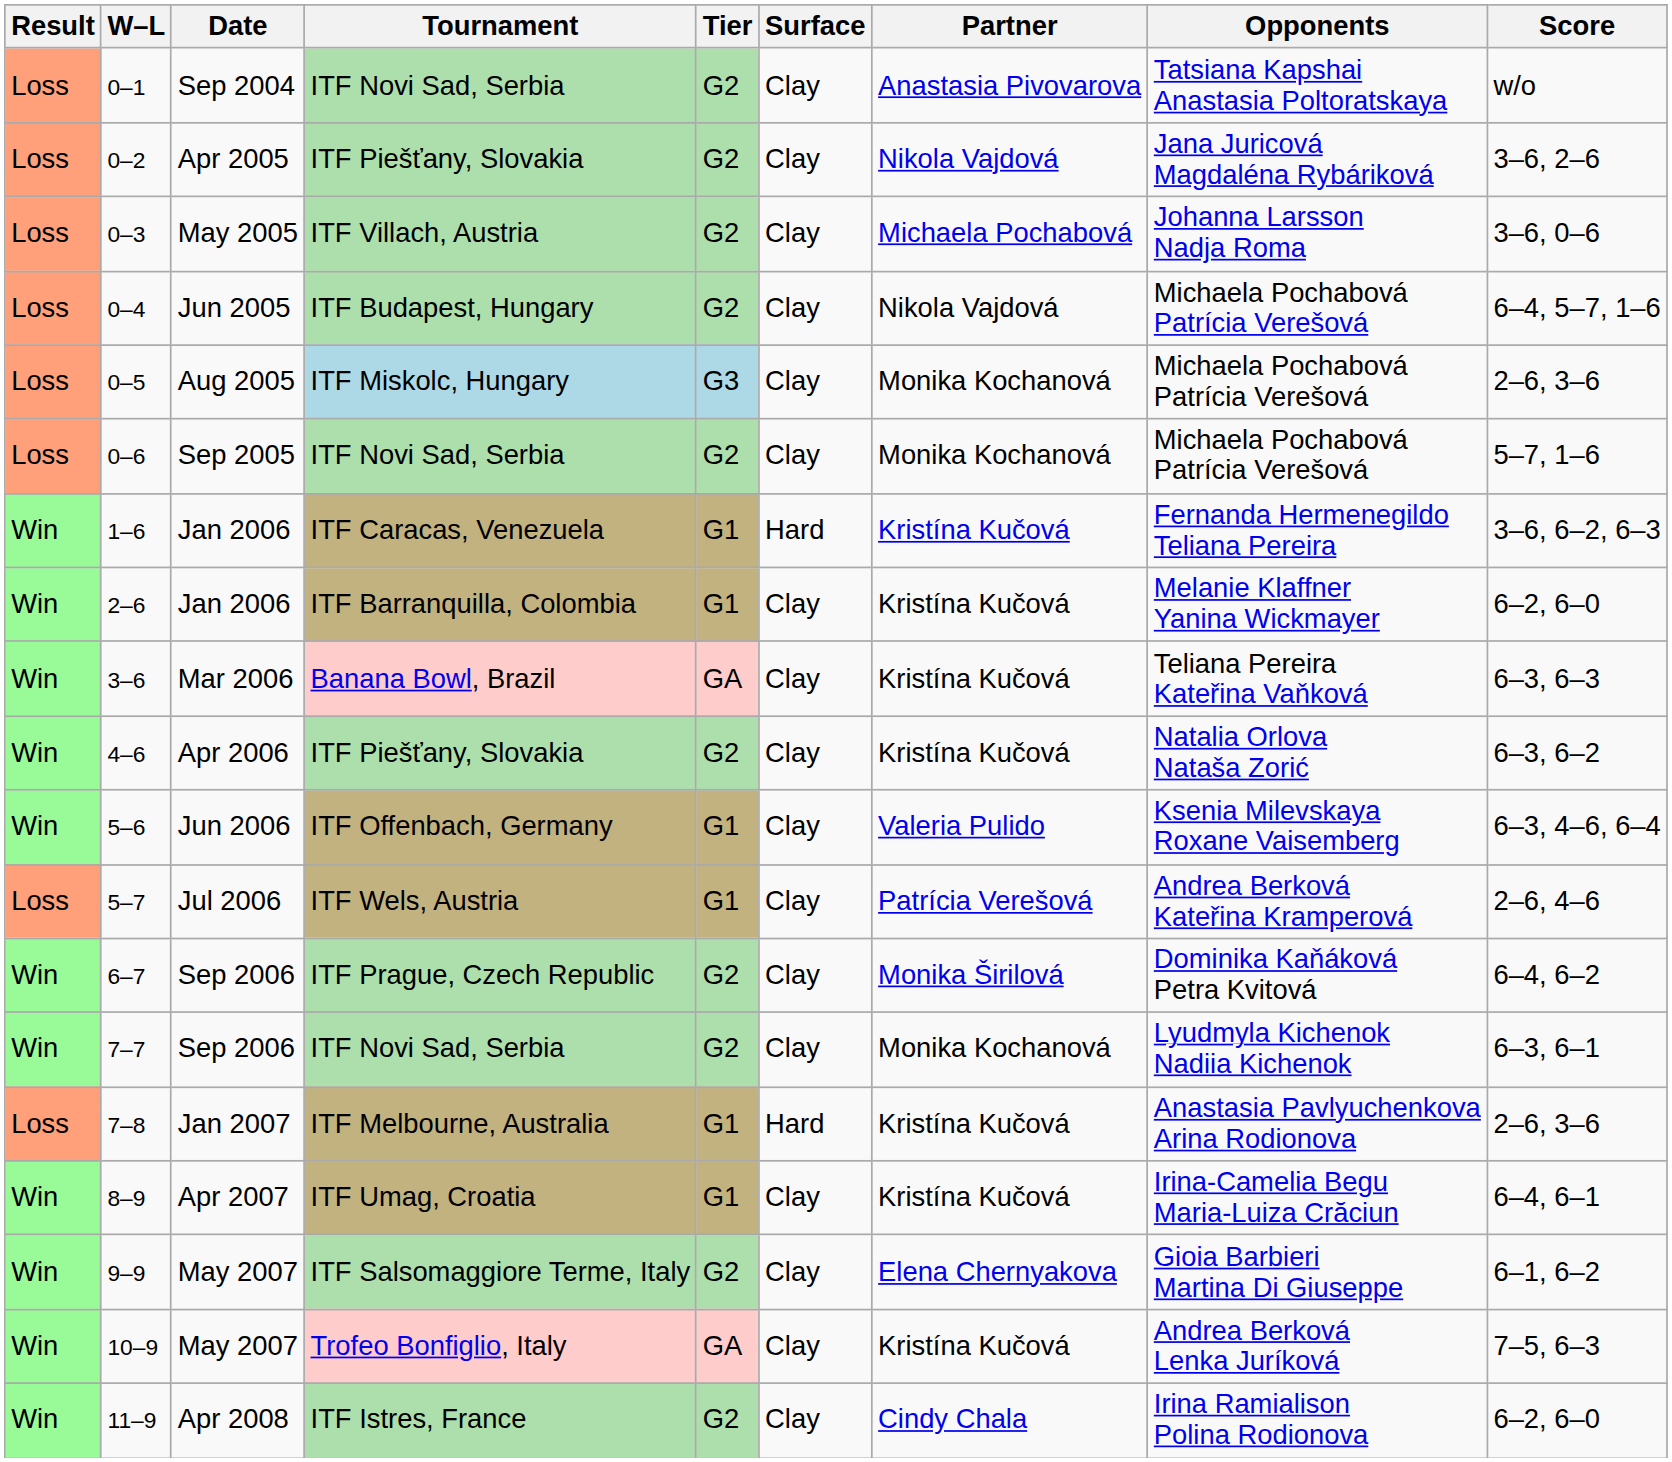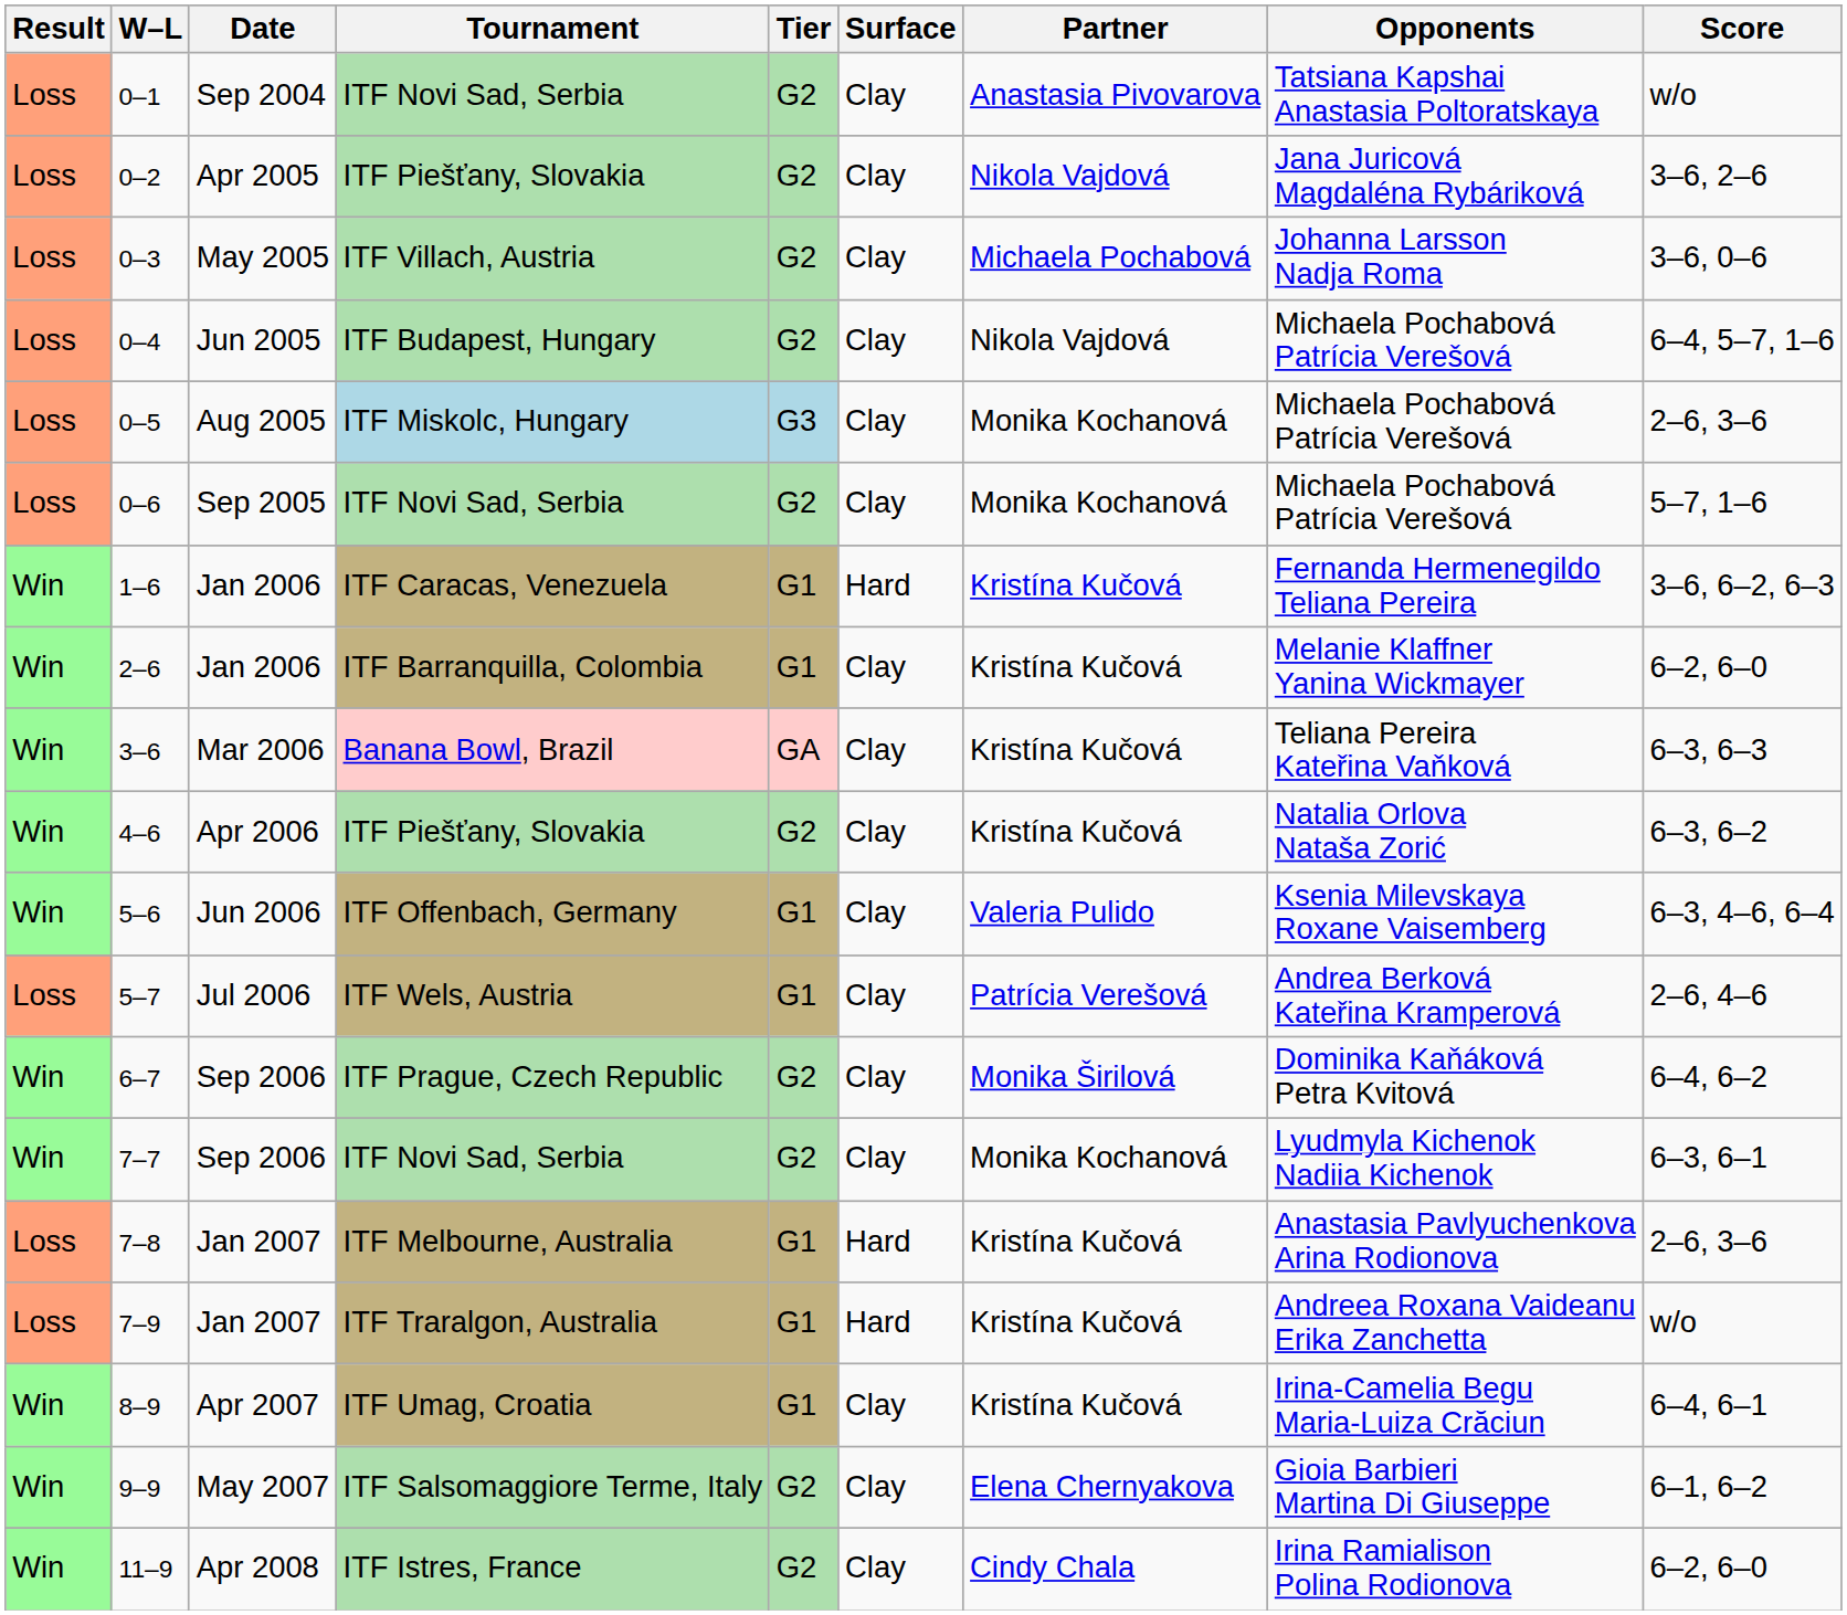+ row: Loss | 7–9 | Jan 2007 | ITF Traralgon, Australia | G1 | Hard | Kristína Kučová | Andreea Roxana Vaideanu Erika Zanchetta | w/o
- row: Win | 10–9 | May 2007 | Trofeo Bonfiglio, Italy | GA | Clay | Kristína Kučová | Andrea Berková Lenka Juríková | 7–5, 6–3
